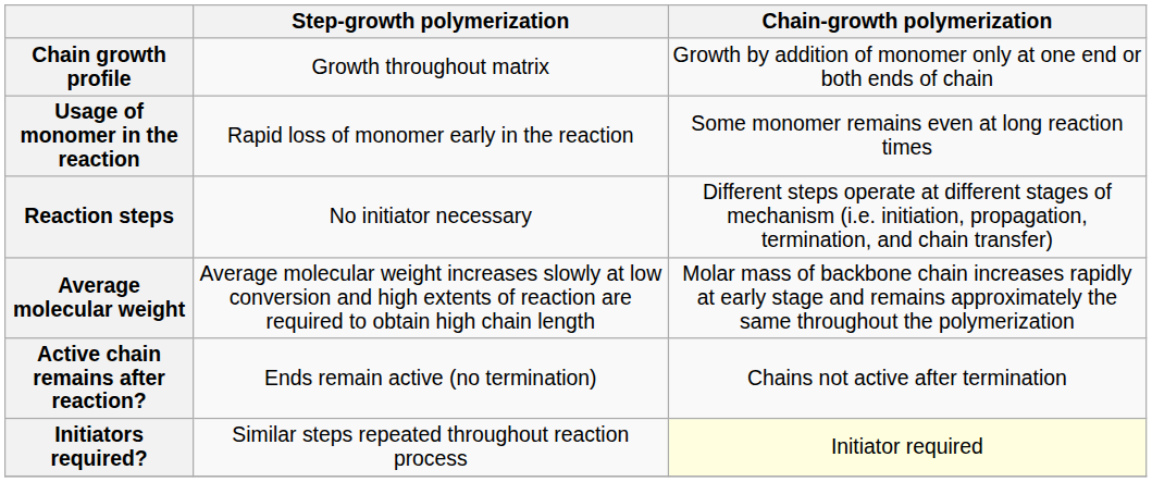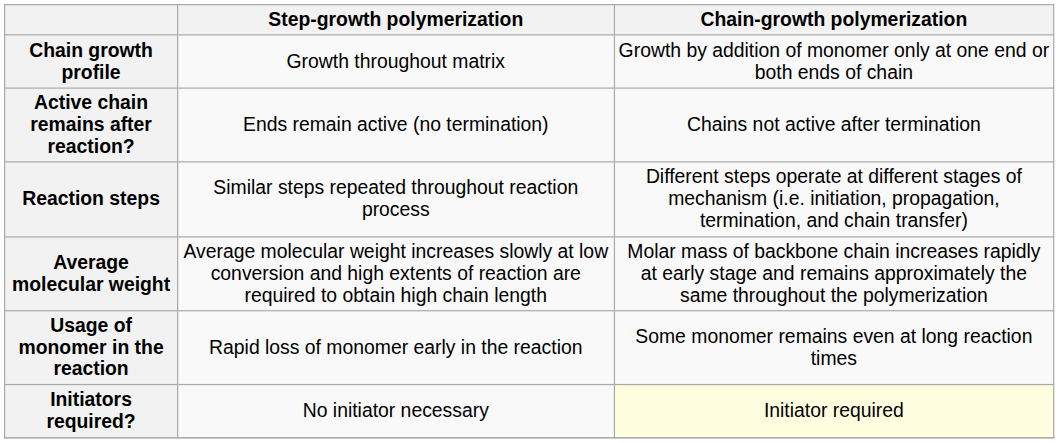rows swapped: Usage of monomer in the reaction <-> Active chain remains after reaction?
Reaction steps | Step-growth polymerization: No initiator necessary -> Similar steps repeated throughout reaction process
Initiators required? | Step-growth polymerization: Similar steps repeated throughout reaction process -> No initiator necessary
